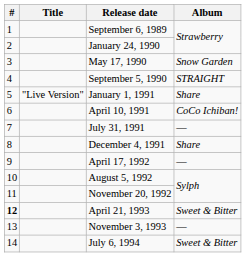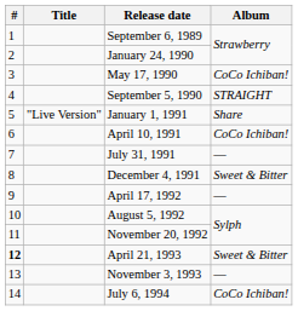May 17, 1990 | Album: Snow Garden -> CoCo Ichiban!
December 4, 1991 | Album: Share -> Sweet & Bitter
July 6, 1994 | Album: Sweet & Bitter -> CoCo Ichiban!
